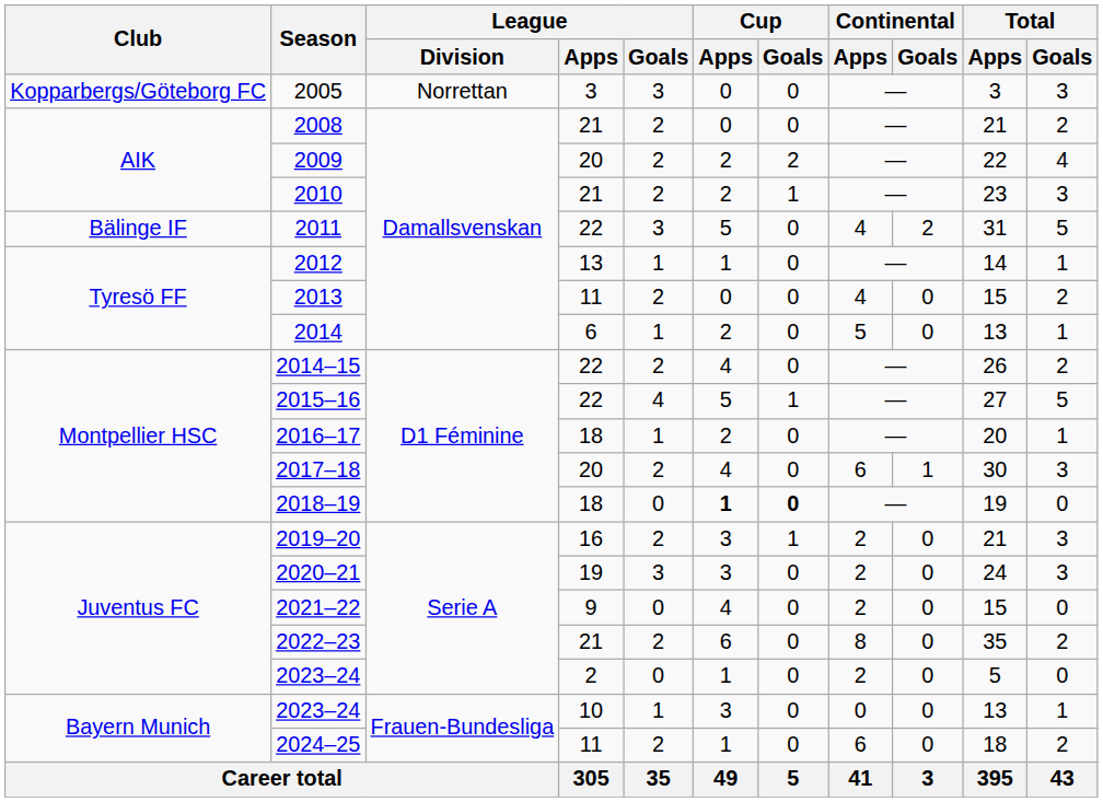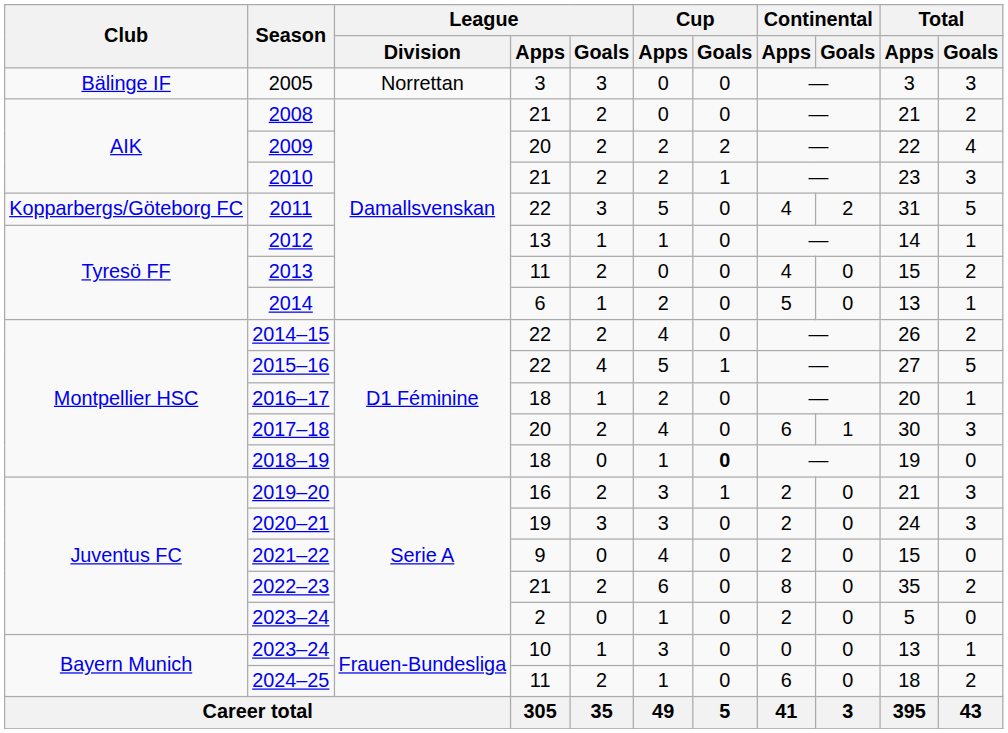2005 | Club: Kopparbergs/Göteborg FC -> Bälinge IF
2011 | Club: Bälinge IF -> Kopparbergs/Göteborg FC
2018–19 | Cup / Apps: bold -> normal
